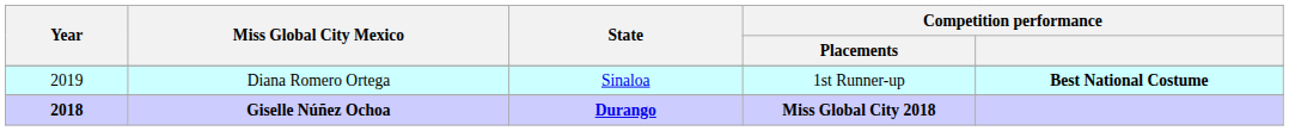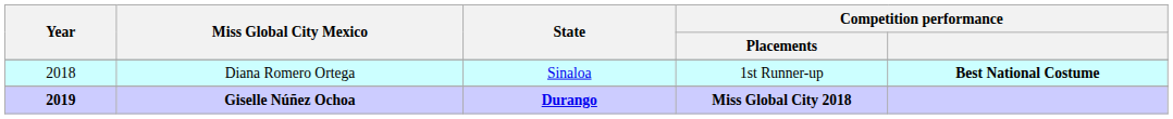Diana Romero Ortega | Year: 2019 -> 2018
Giselle Núñez Ochoa | Year: 2018 -> 2019
